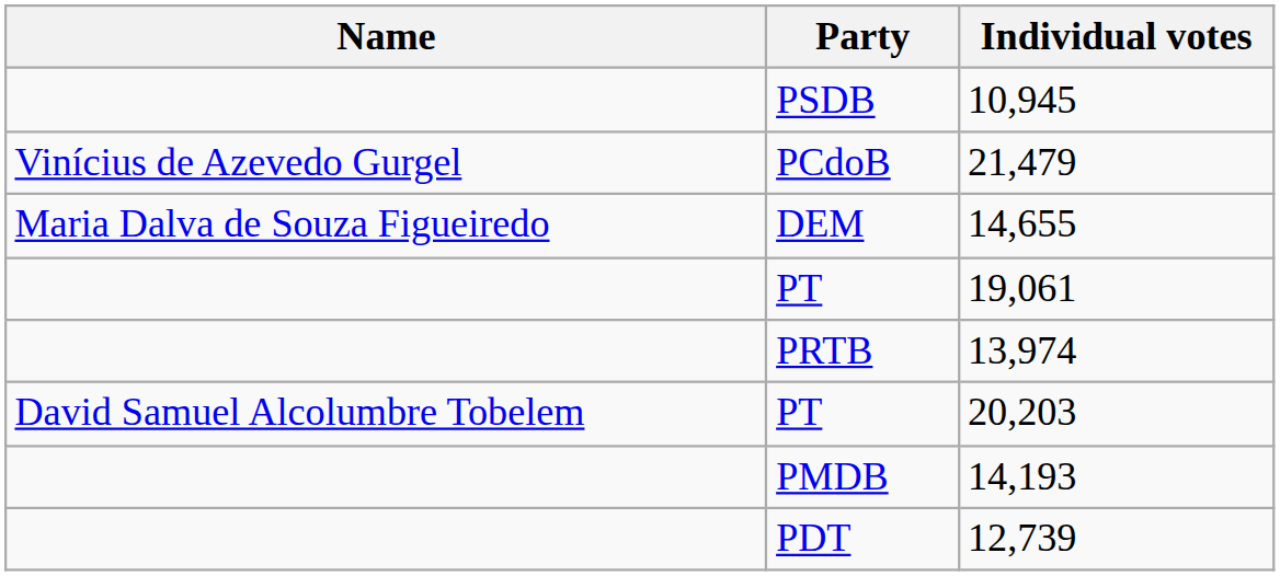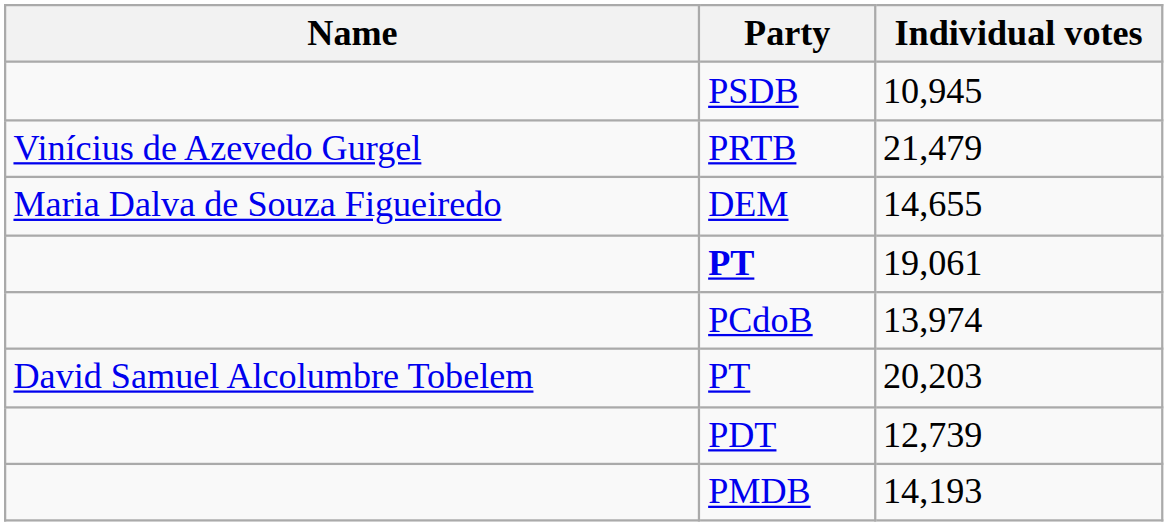21,479 | Party: PCdoB -> PRTB
19,061 | Party: normal -> bold
13,974 | Party: PRTB -> PCdoB
rows swapped: 14,193 <-> 12,739
